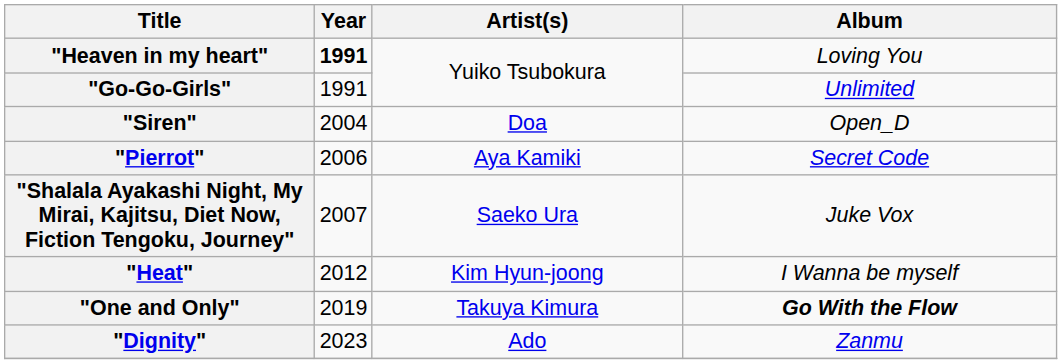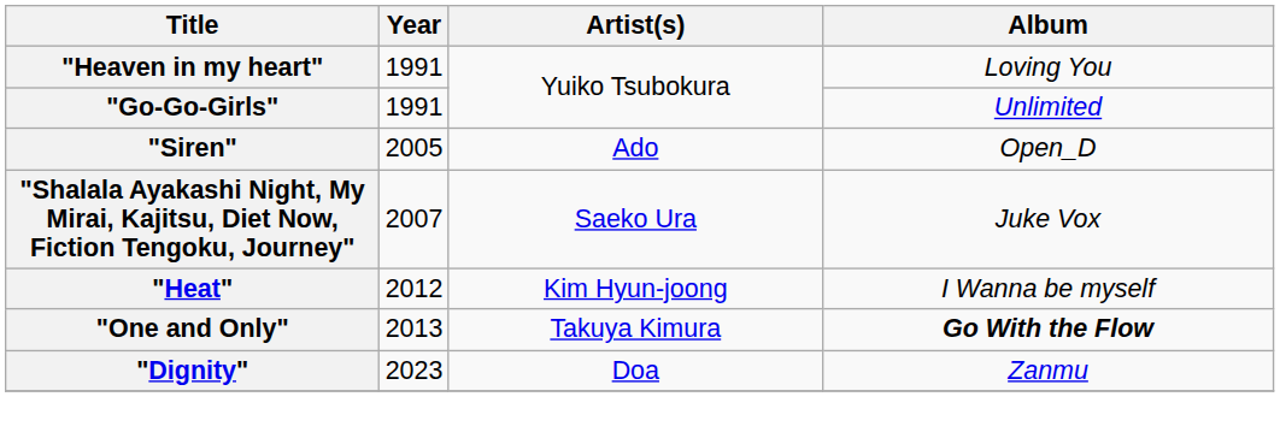"Heaven in my heart" | Year: bold -> normal
"Siren" | Year: 2004 -> 2005
"Siren" | Artist(s): Doa -> Ado
- row: "Pierrot" | 2006 | Aya Kamiki | Secret Code
"One and Only" | Year: 2019 -> 2013
"Dignity" | Artist(s): Ado -> Doa
